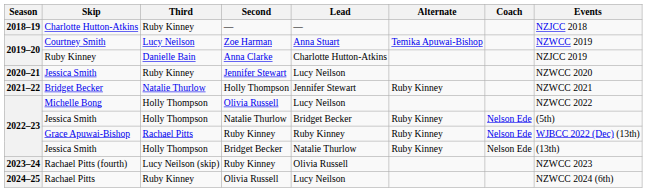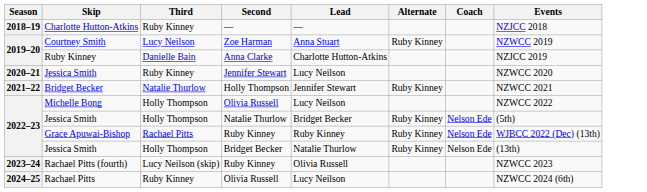Courtney Smith | Alternate: Temika Apuwai-Bishop -> Ruby Kinney
